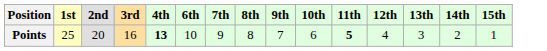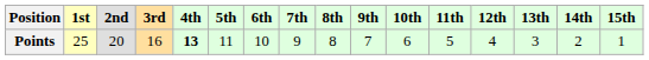+ column: 5th | 11
Points | 11th: bold -> normal
